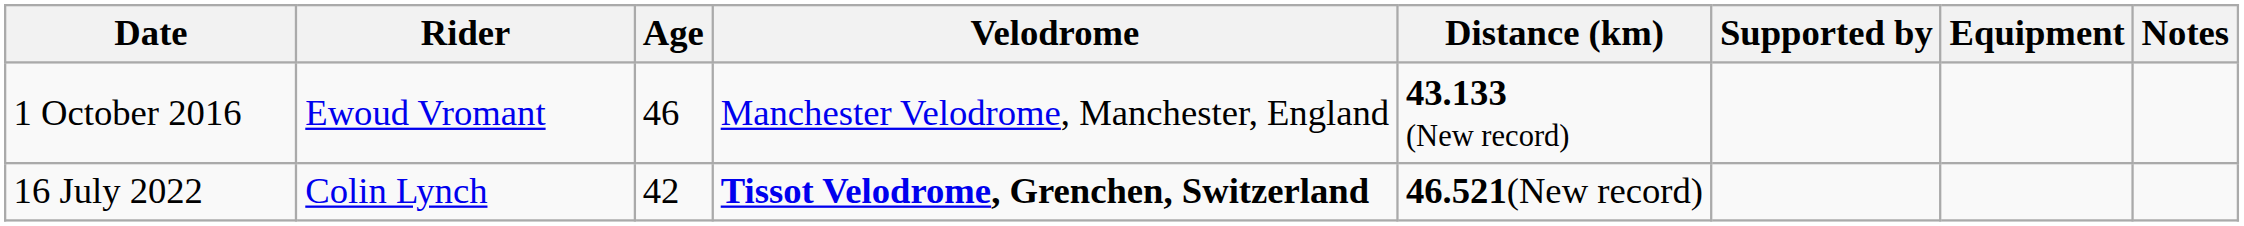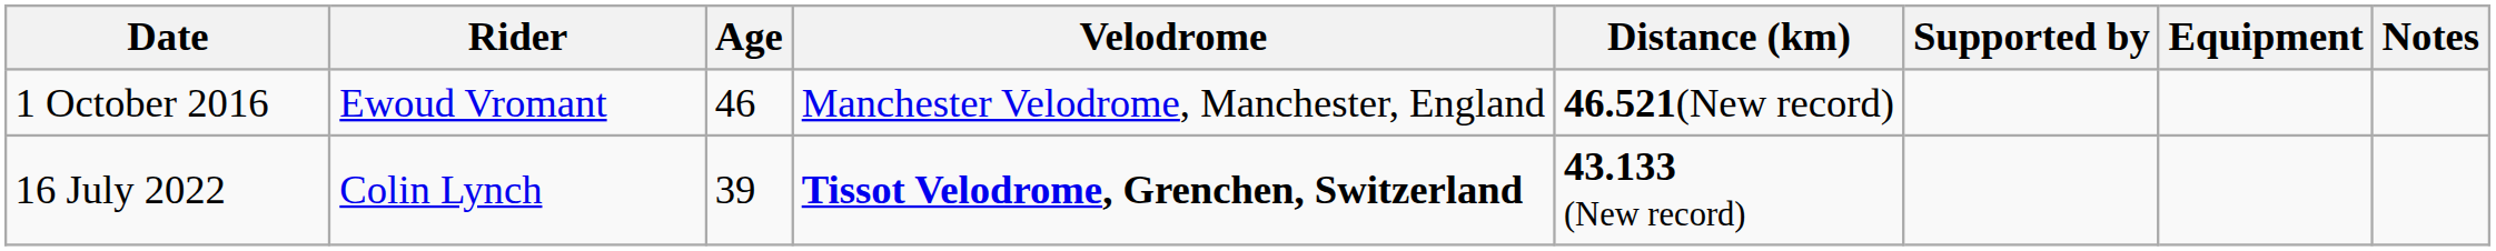1 October 2016 | Distance (km): 43.133 (New record) -> 46.521(New record)
16 July 2022 | Age: 42 -> 39
16 July 2022 | Distance (km): 46.521(New record) -> 43.133 (New record)
